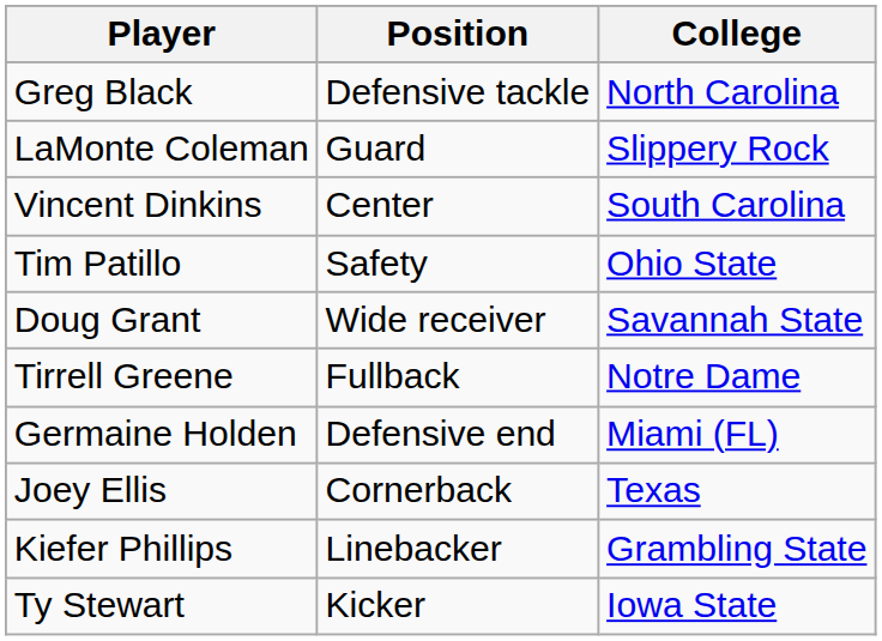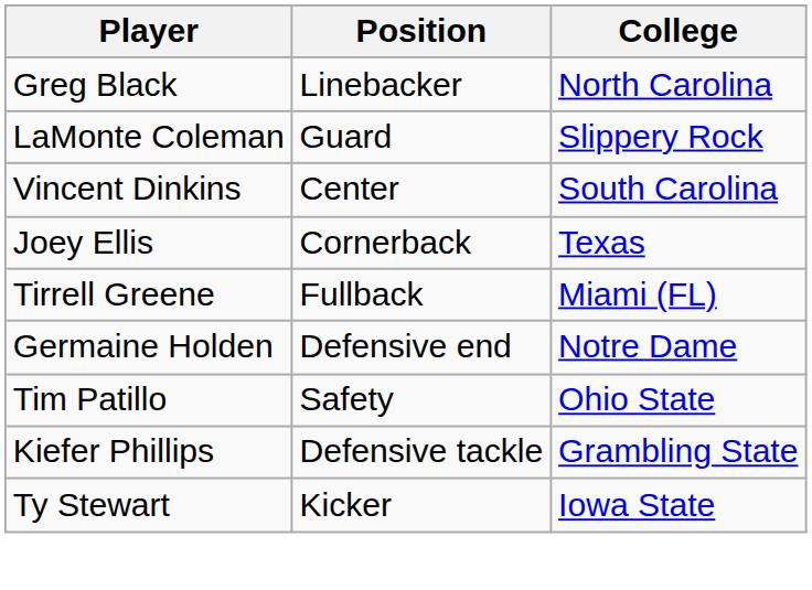Greg Black | Position: Defensive tackle -> Linebacker
rows swapped: Joey Ellis <-> Tim Patillo
- row: Doug Grant | Wide receiver | Savannah State
Tirrell Greene | College: Notre Dame -> Miami (FL)
Germaine Holden | College: Miami (FL) -> Notre Dame
Kiefer Phillips | Position: Linebacker -> Defensive tackle
